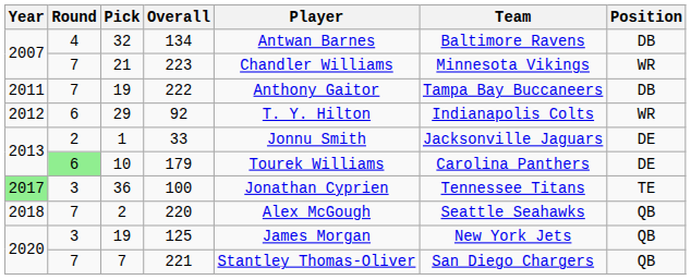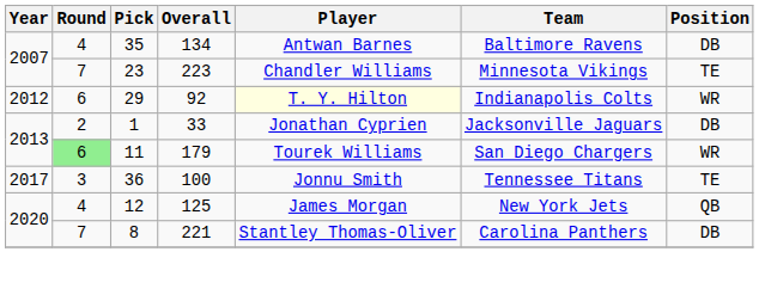134 | Pick: 32 -> 35
223 | Pick: 21 -> 23
223 | Position: WR -> TE
- row: 2011 | 7 | 19 | 222 | Anthony Gaitor | Tampa Bay Buccaneers | DB
92 | Player: no background -> lightyellow background
33 | Player: Jonnu Smith -> Jonathan Cyprien
33 | Position: DE -> DB
179 | Pick: 10 -> 11
179 | Team: Carolina Panthers -> San Diego Chargers
179 | Position: DE -> WR
100 | Year: lightgreen background -> no background
100 | Player: Jonathan Cyprien -> Jonnu Smith
- row: 2018 | 7 | 2 | 220 | Alex McGough | Seattle Seahawks | QB
125 | Round: 3 -> 4
125 | Pick: 19 -> 12
221 | Pick: 7 -> 8
221 | Team: San Diego Chargers -> Carolina Panthers
221 | Position: QB -> DB
